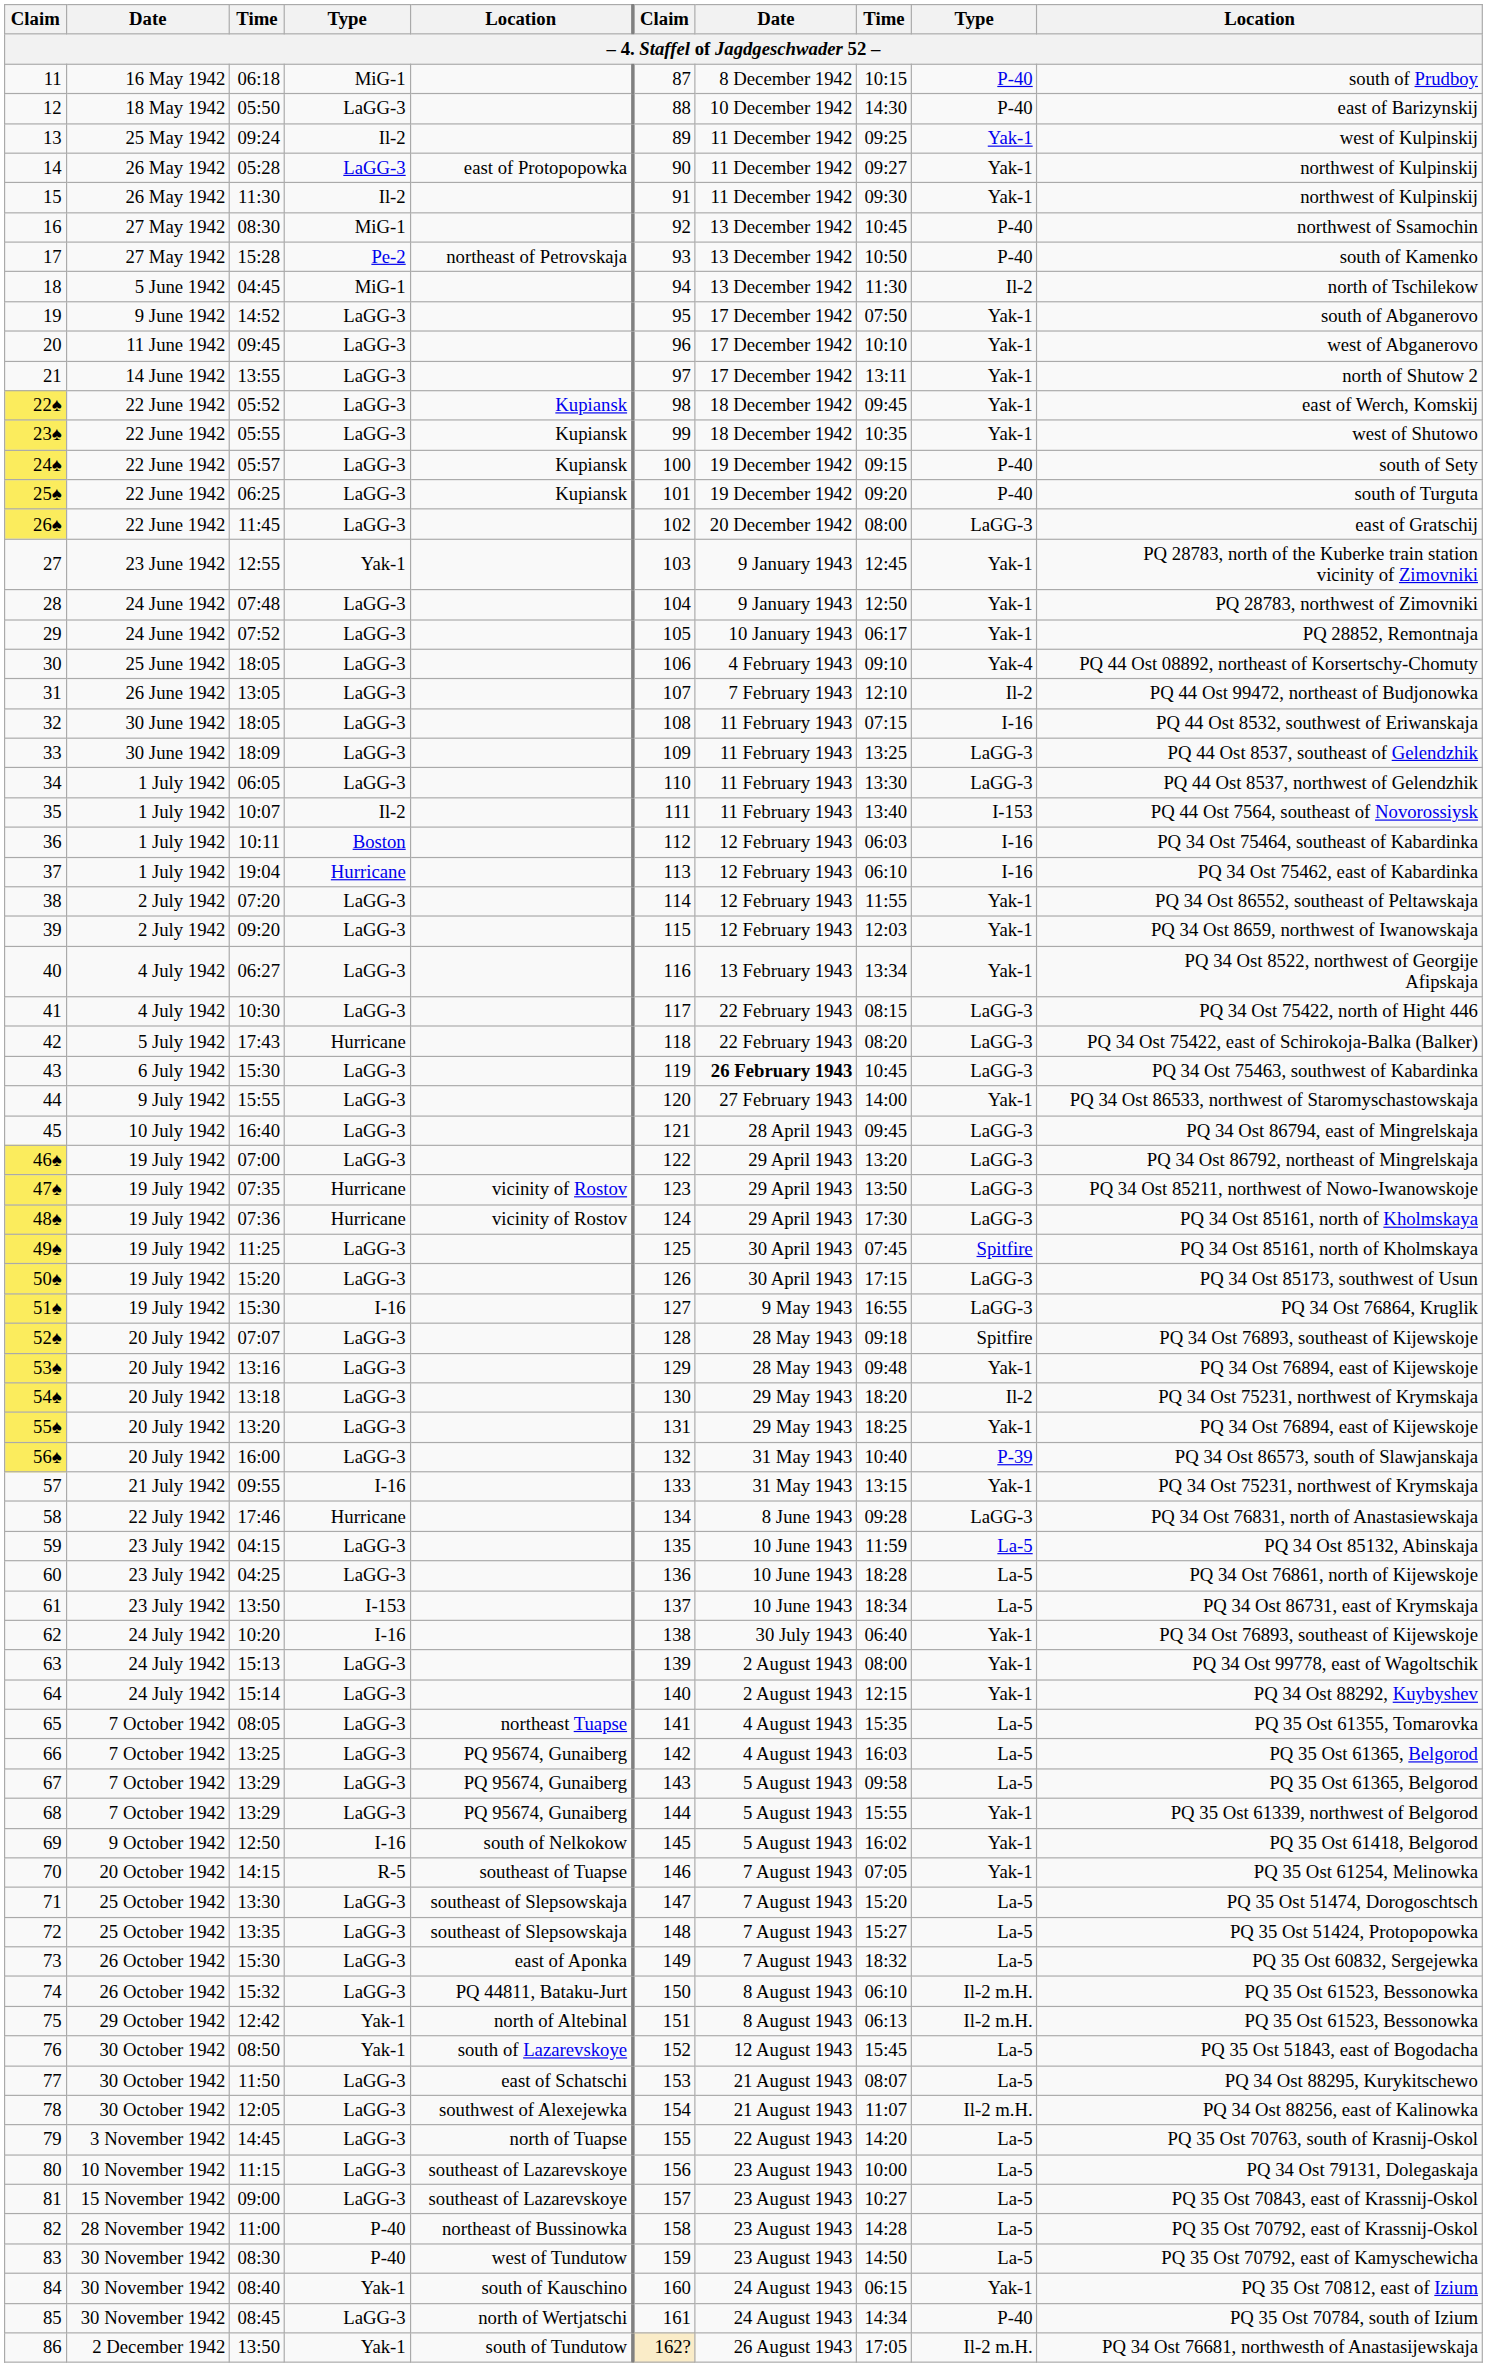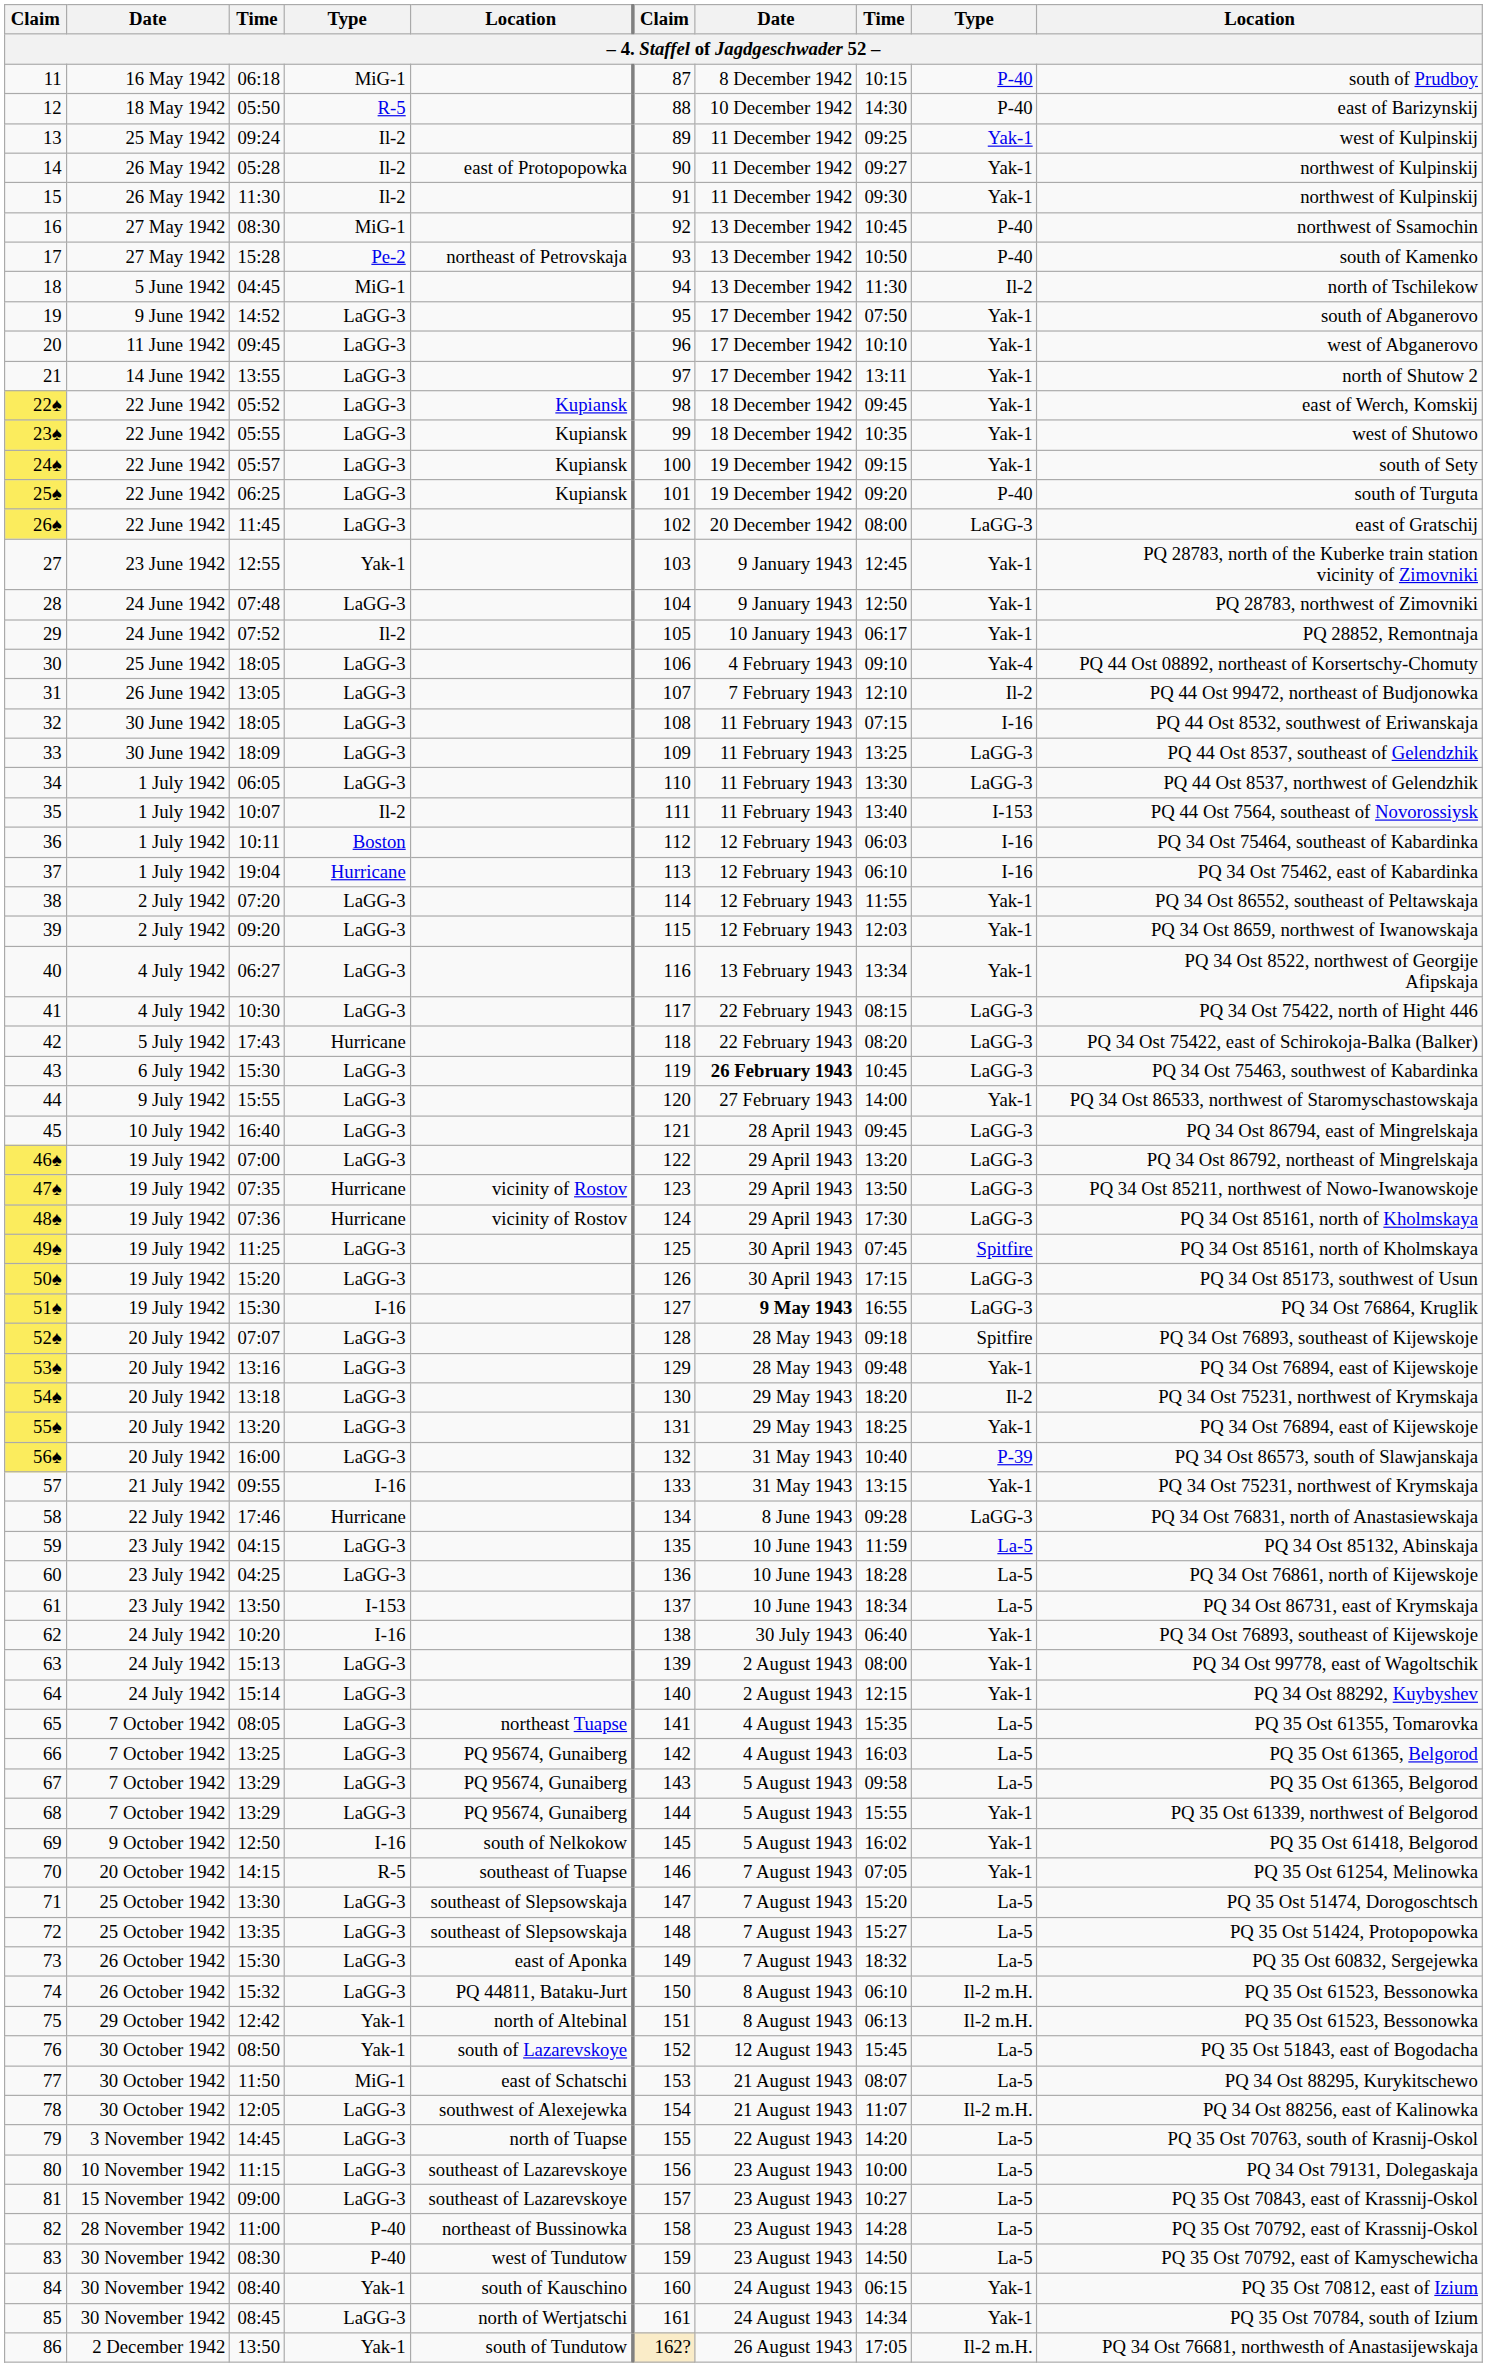12 | column 4: LaGG-3 -> R-5
14 | column 4: LaGG-3 -> Il-2
24♠ | column 9: P-40 -> Yak-1
29 | column 4: LaGG-3 -> Il-2
51♠ | column 7: normal -> bold
77 | column 4: LaGG-3 -> MiG-1
85 | column 9: P-40 -> Yak-1
